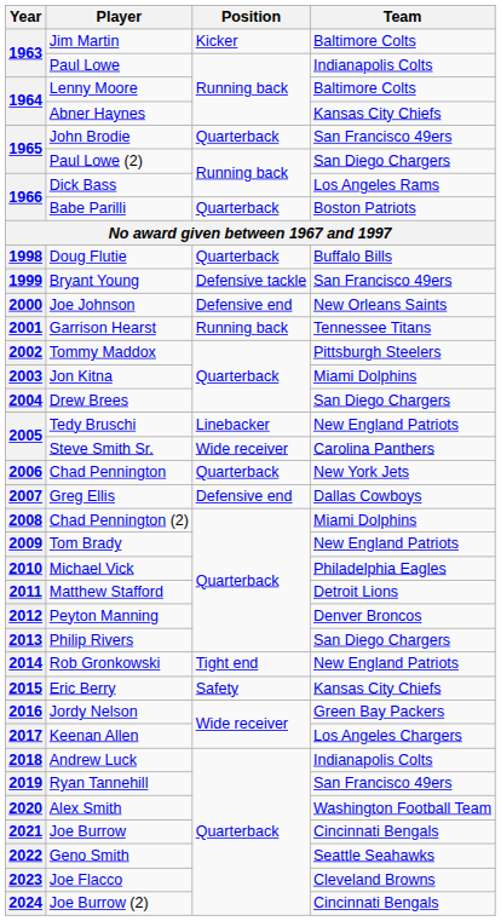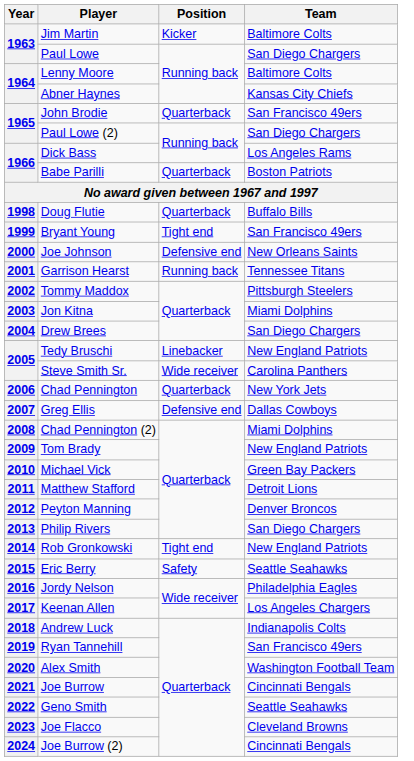Paul Lowe | Team: Indianapolis Colts -> San Diego Chargers
Bryant Young | Position: Defensive tackle -> Tight end
Michael Vick | Team: Philadelphia Eagles -> Green Bay Packers
Eric Berry | Team: Kansas City Chiefs -> Seattle Seahawks
Jordy Nelson | Team: Green Bay Packers -> Philadelphia Eagles
